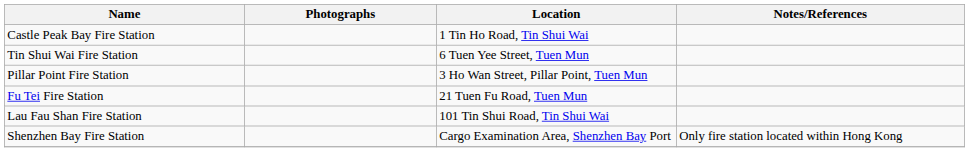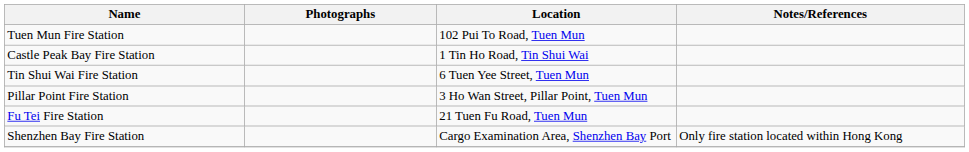+ row: Tuen Mun Fire Station | 102 Pui To Road, Tuen Mun
- row: Lau Fau Shan Fire Station | 101 Tin Shui Road, Tin Shui Wai
